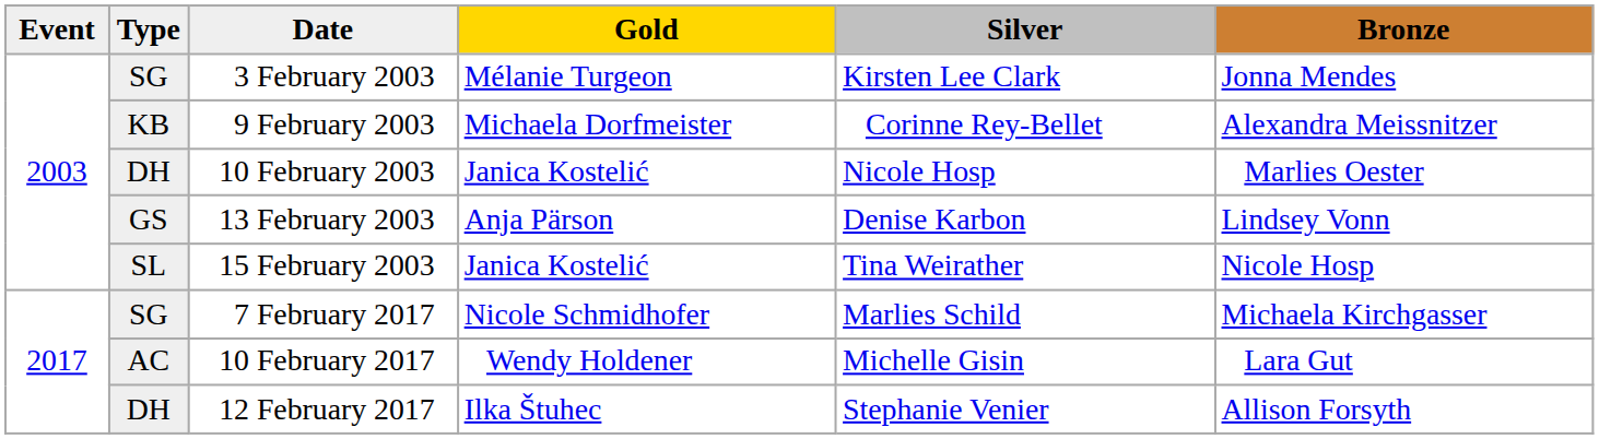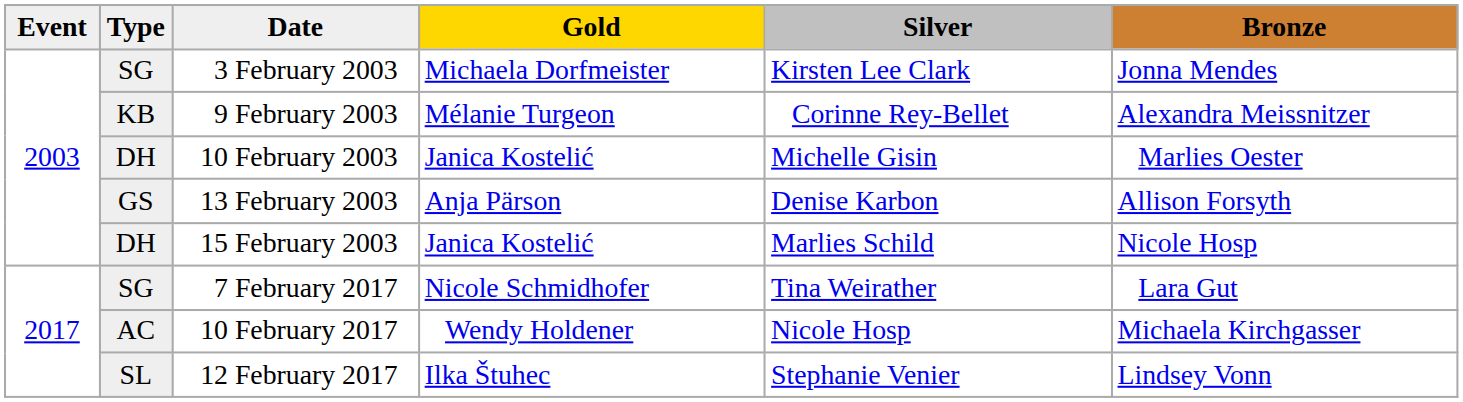3 February 2003 | Gold: Mélanie Turgeon -> Michaela Dorfmeister
9 February 2003 | Gold: Michaela Dorfmeister -> Mélanie Turgeon
10 February 2003 | Silver: Nicole Hosp -> Michelle Gisin
13 February 2003 | Bronze: Lindsey Vonn -> Allison Forsyth
15 February 2003 | Type: SL -> DH
15 February 2003 | Silver: Tina Weirather -> Marlies Schild
7 February 2017 | Silver: Marlies Schild -> Tina Weirather
7 February 2017 | Bronze: Michaela Kirchgasser -> Lara Gut
10 February 2017 | Silver: Michelle Gisin -> Nicole Hosp
10 February 2017 | Bronze: Lara Gut -> Michaela Kirchgasser
12 February 2017 | Type: DH -> SL
12 February 2017 | Bronze: Allison Forsyth -> Lindsey Vonn
